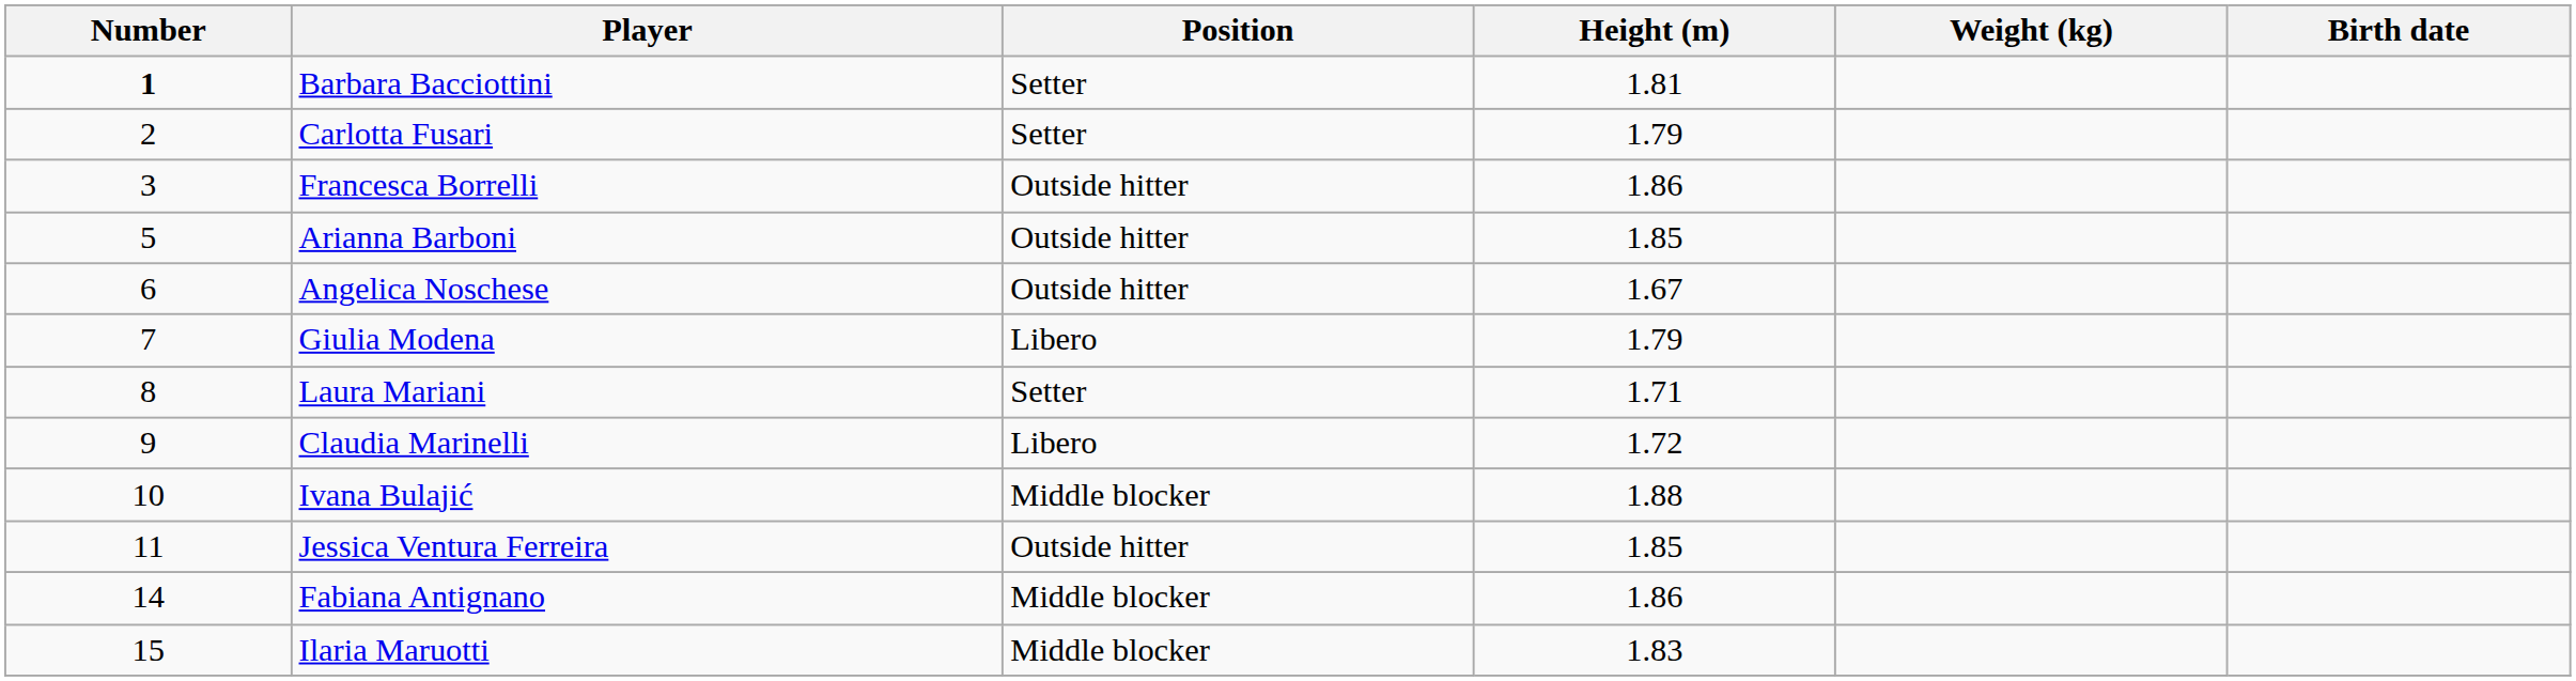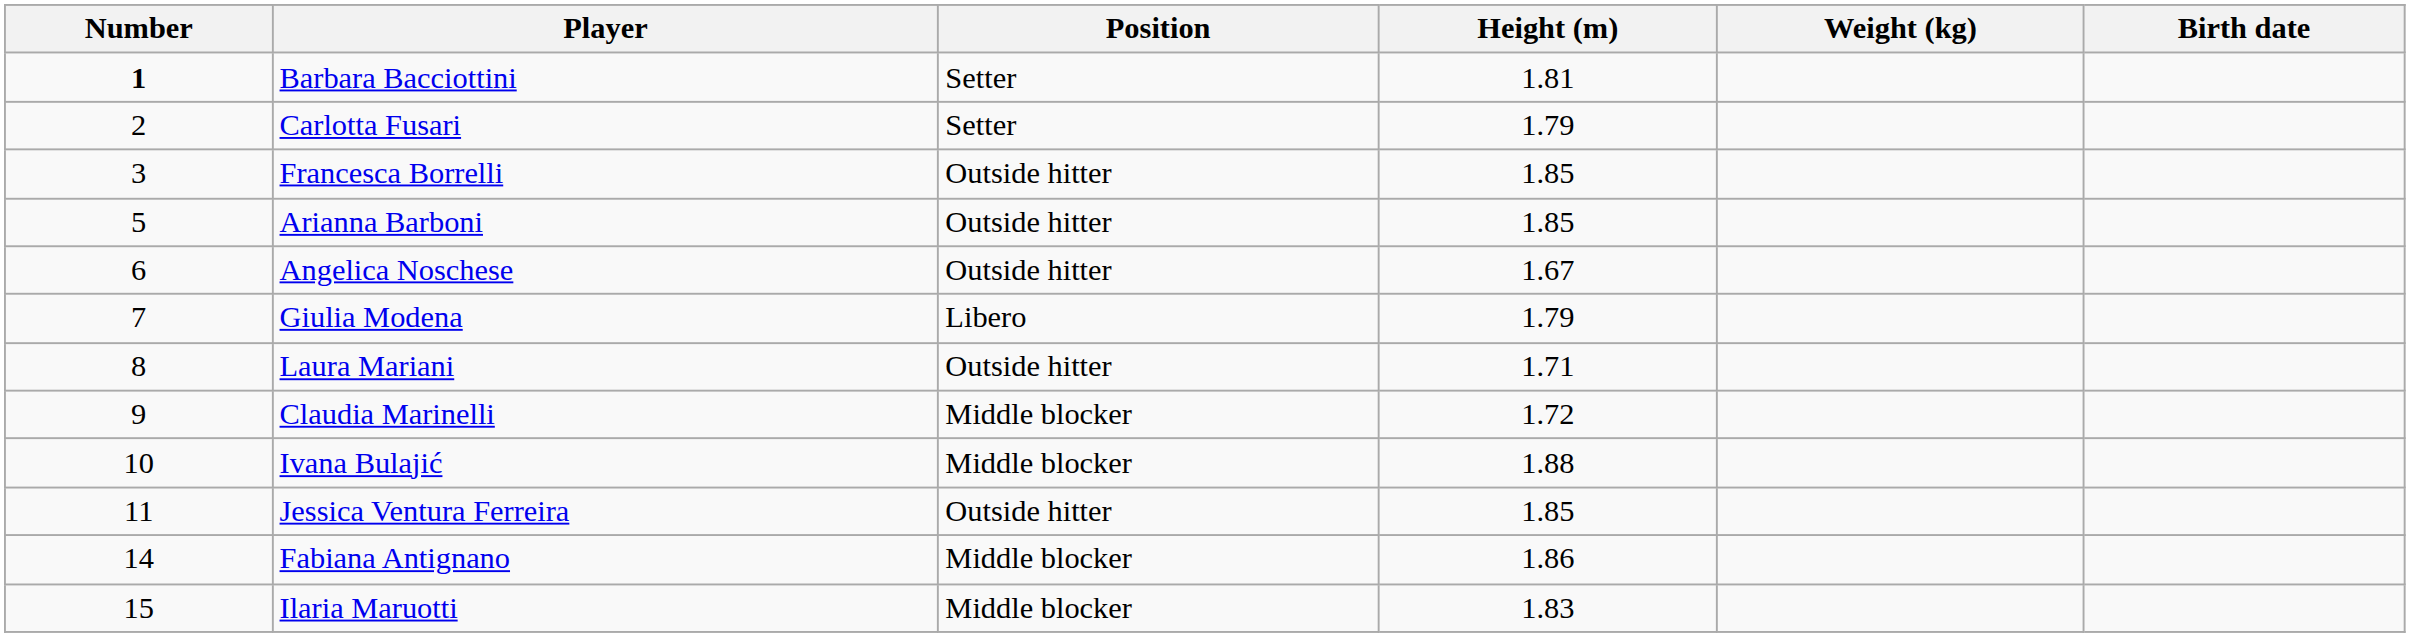Francesca Borrelli | Height (m): 1.86 -> 1.85
Laura Mariani | Position: Setter -> Outside hitter
Claudia Marinelli | Position: Libero -> Middle blocker
